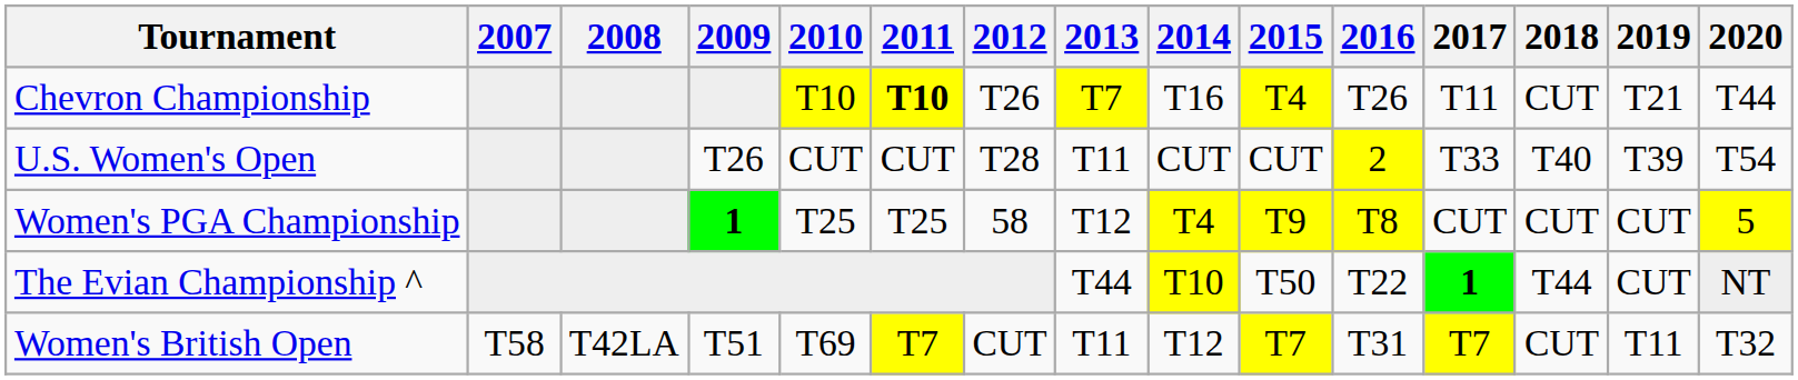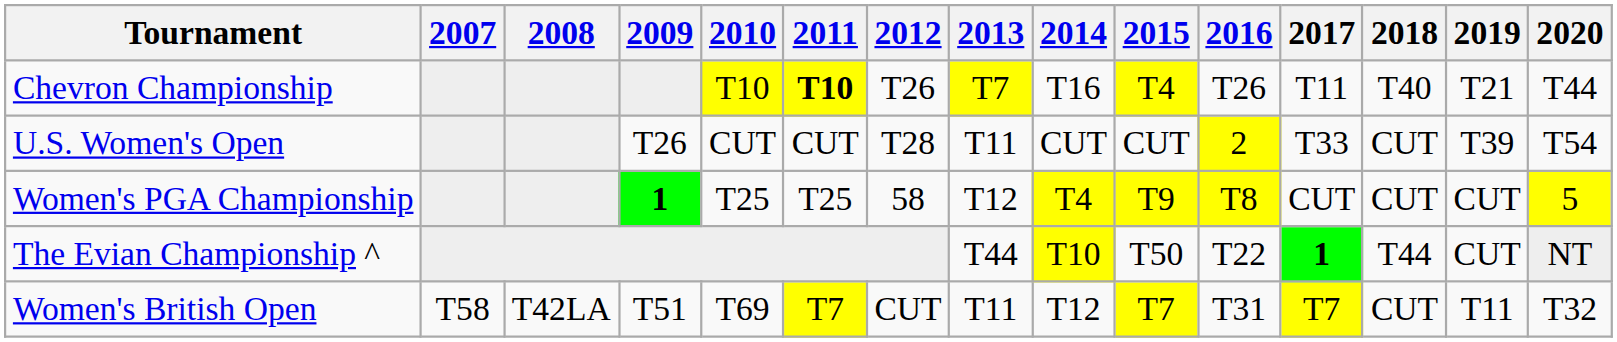Chevron Championship | 2018: CUT -> T40
U.S. Women's Open | 2018: T40 -> CUT
